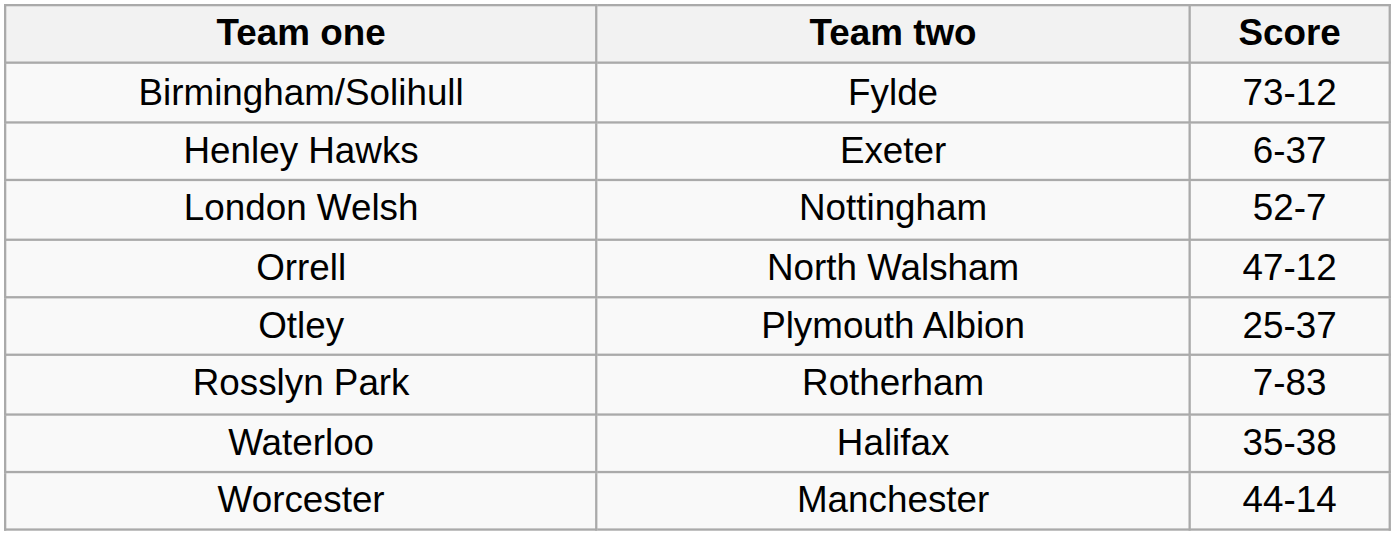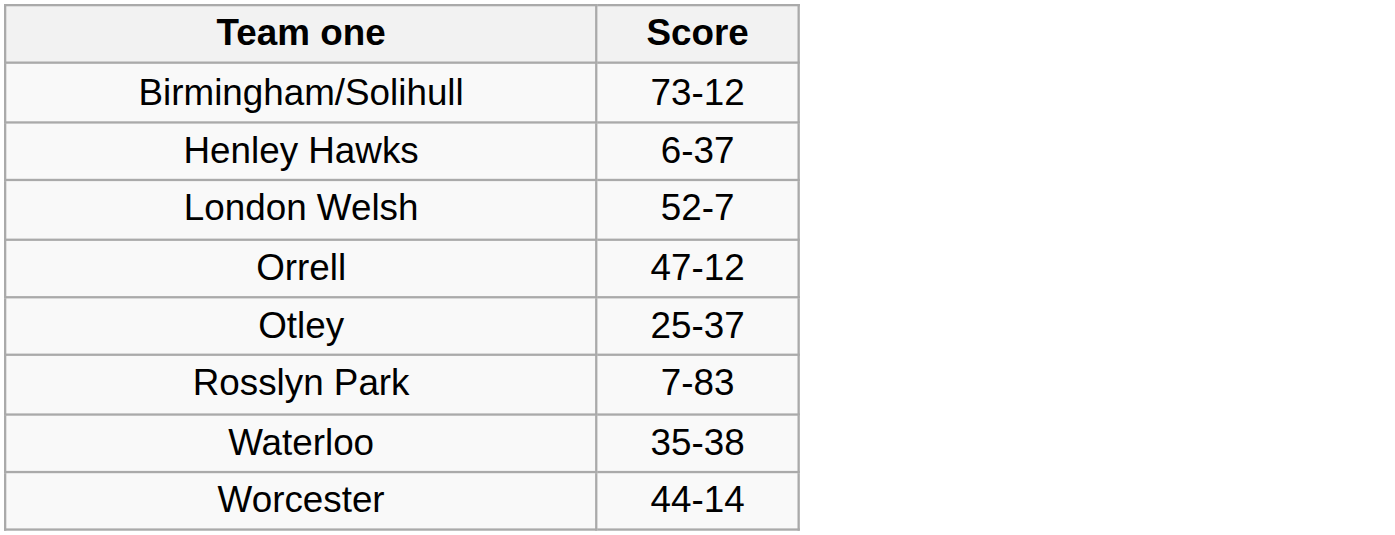- column: Team two | Fylde | Exeter | Nottingham | North Walsham | Plymouth Albion | Rotherham | Halifax | Manchester
